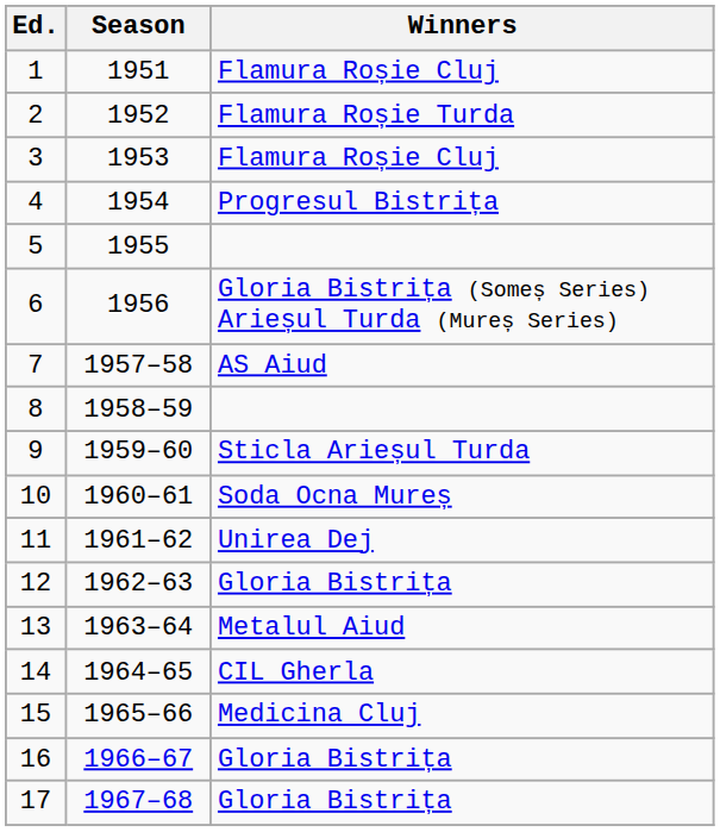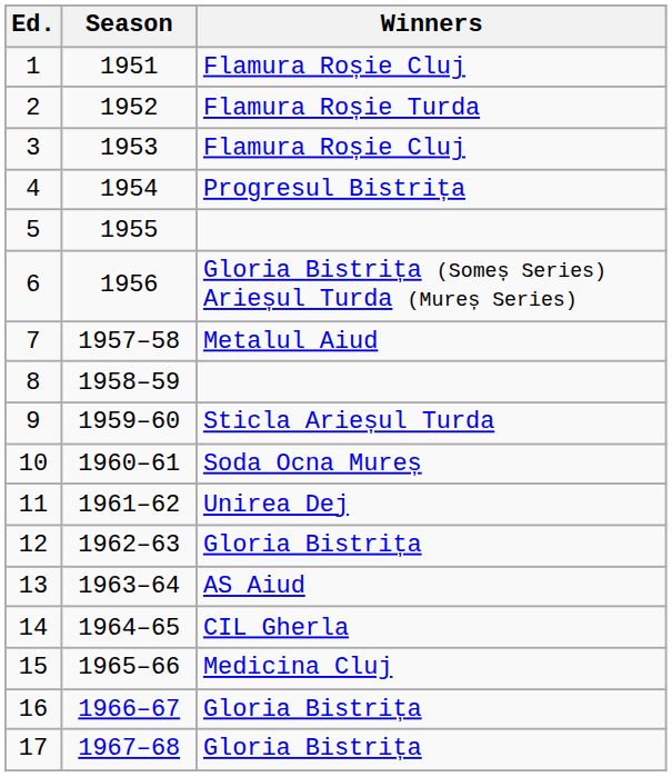7 | Winners: AS Aiud -> Metalul Aiud
13 | Winners: Metalul Aiud -> AS Aiud
